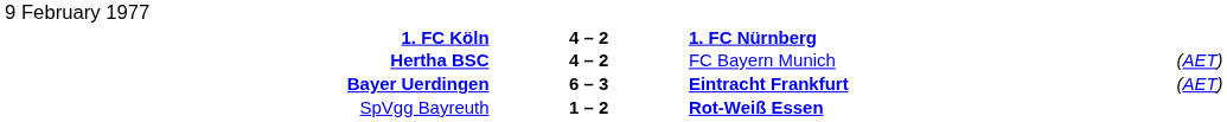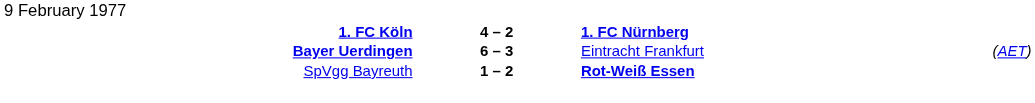- row: Hertha BSC | 4 – 2 | FC Bayern Munich | (AET)
Bayer Uerdingen | column 3: bold -> normal
